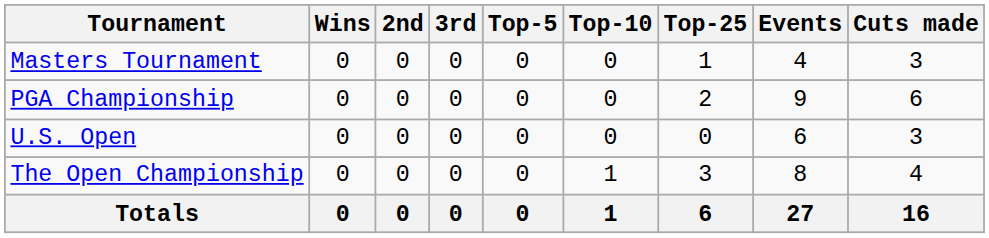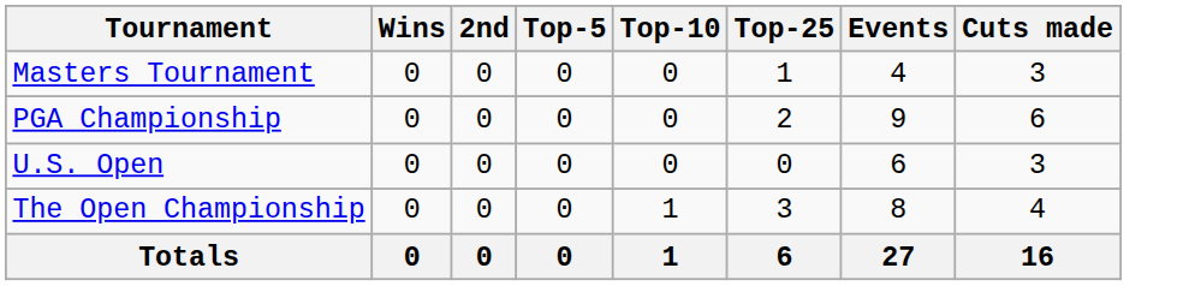- column: 3rd | 0 | 0 | 0 | 0 | 0
